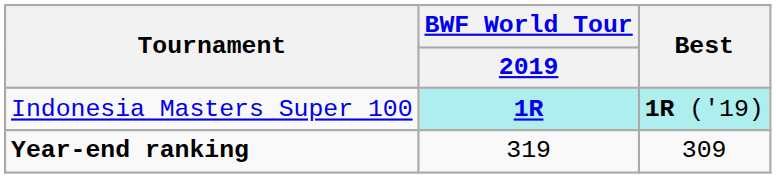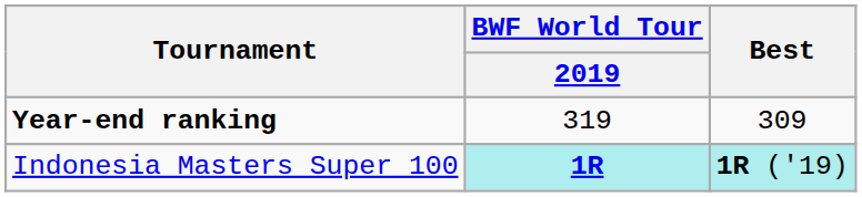rows swapped: Indonesia Masters Super 100 <-> Year-end ranking
